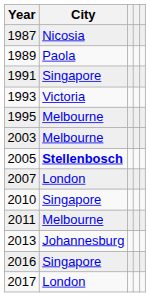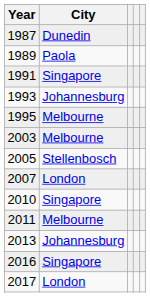1987 | City: Nicosia -> Dunedin
1993 | City: Victoria -> Johannesburg
2005 | City: bold -> normal
